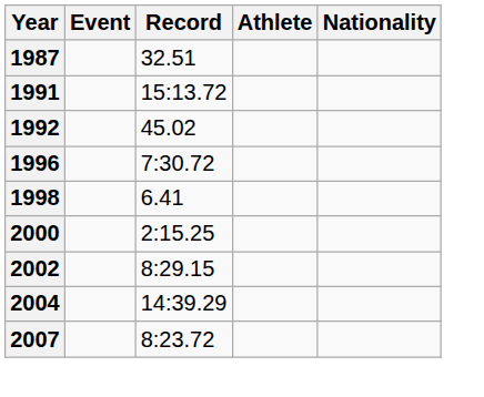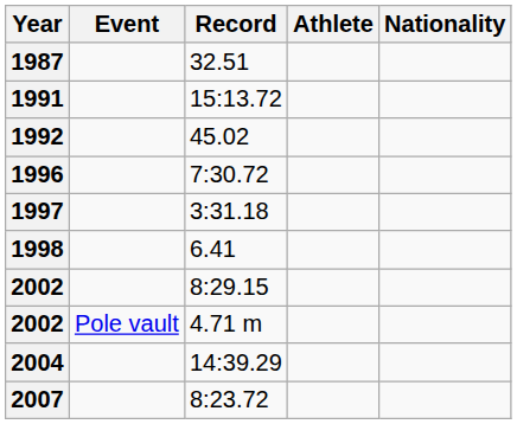+ row: 1997 | 3:31.18
- row: 2000 | 2:15.25
+ row: 2002 | Pole vault | 4.71 m
